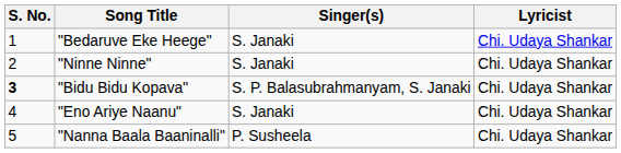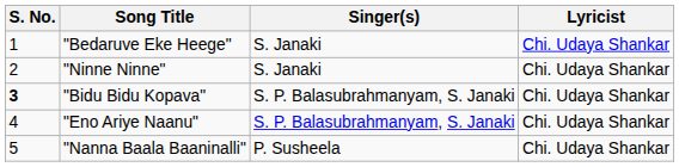"Eno Ariye Naanu" | Singer(s): S. Janaki -> S. P. Balasubrahmanyam, S. Janaki
